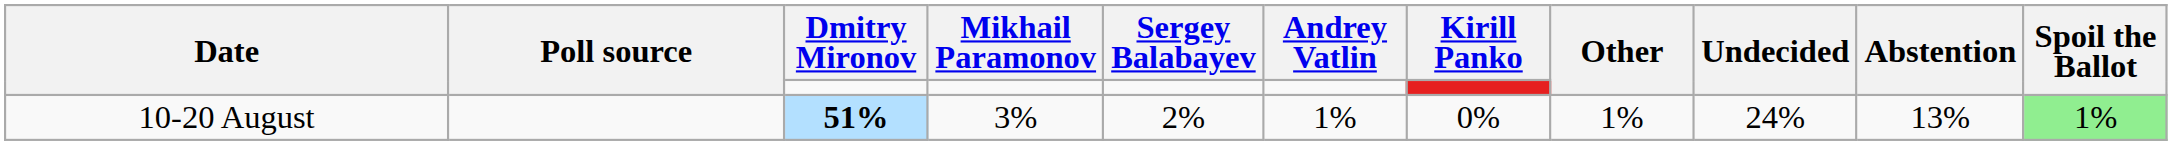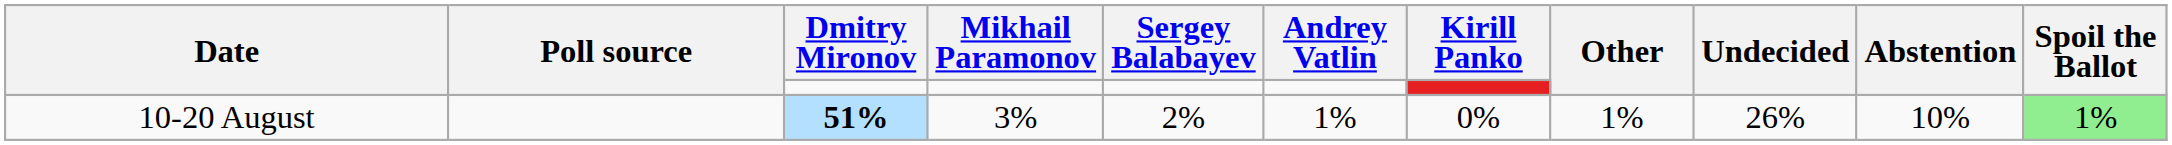10-20 August | Undecided: 24% -> 26%
10-20 August | Abstention: 13% -> 10%
